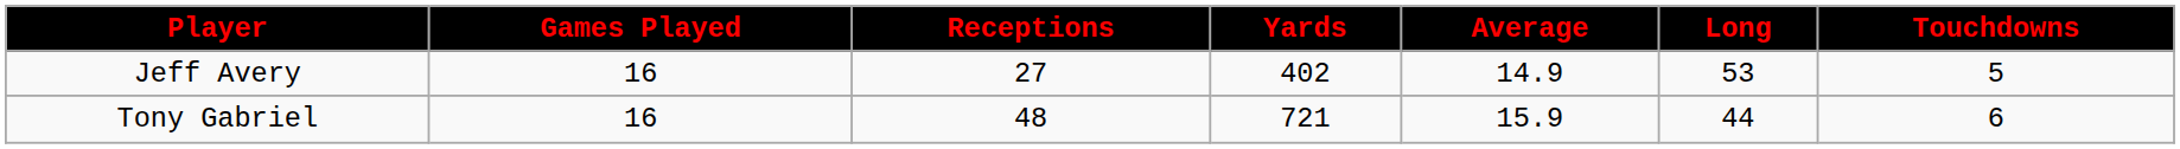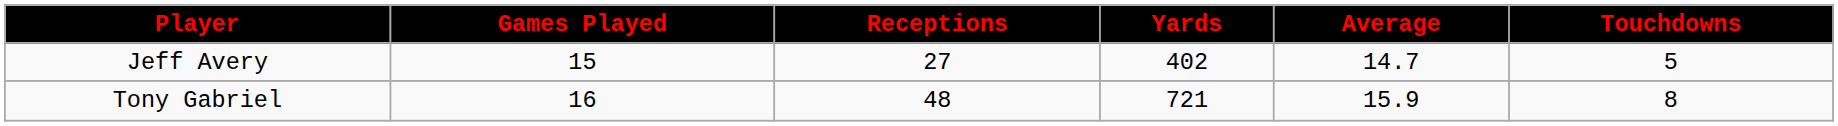- column: Long | 53 | 44
Jeff Avery | Games Played: 16 -> 15
Jeff Avery | Average: 14.9 -> 14.7
Tony Gabriel | Touchdowns: 6 -> 8
